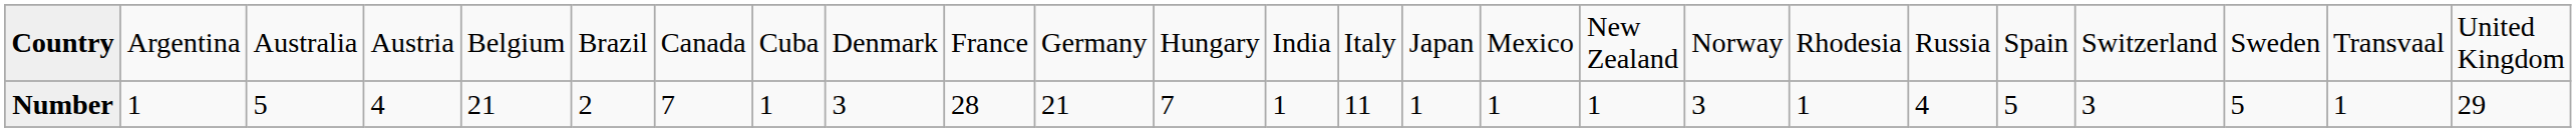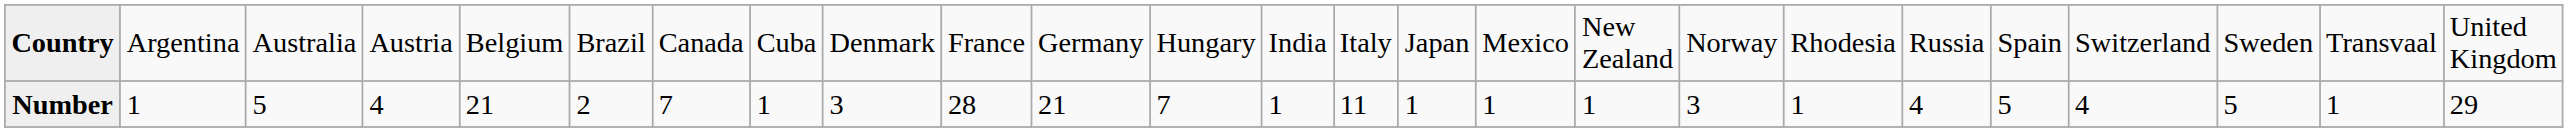Number | column 22: 3 -> 4
